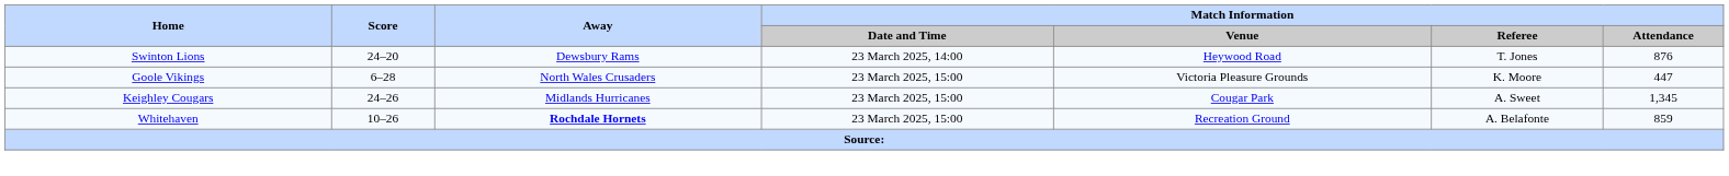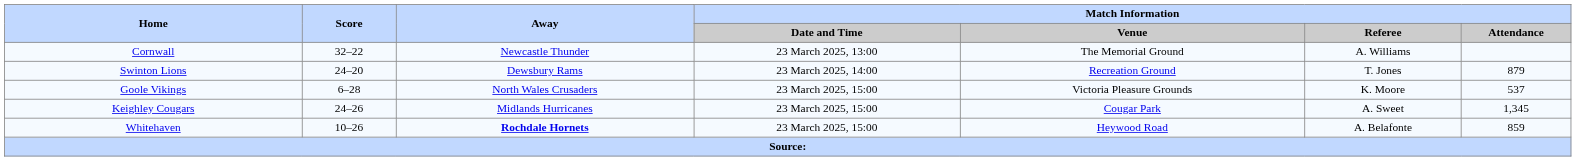+ row: Cornwall | 32–22 | Newcastle Thunder | 23 March 2025, 13:00 | The Memorial Ground | A. Williams
Swinton Lions | Match Information / Venue: Heywood Road -> Recreation Ground
Swinton Lions | Match Information / Attendance: 876 -> 879
Goole Vikings | Match Information / Attendance: 447 -> 537
Whitehaven | Match Information / Venue: Recreation Ground -> Heywood Road
